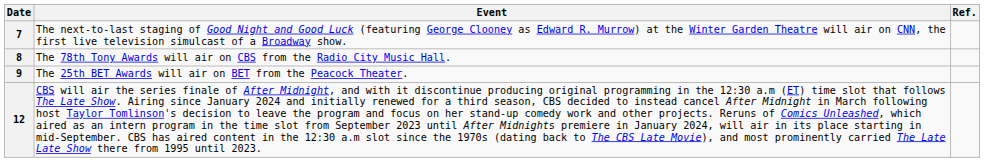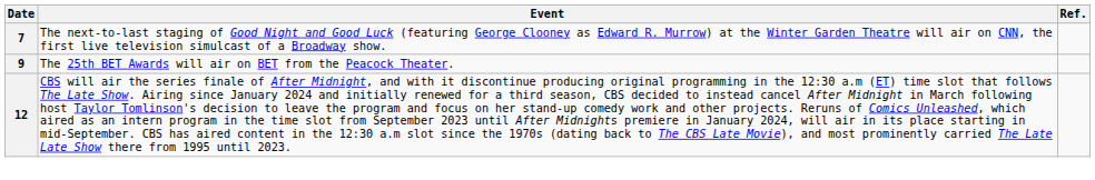- row: 8 | The 78th Tony Awards will air on CBS from the Radio City Music Hall.
